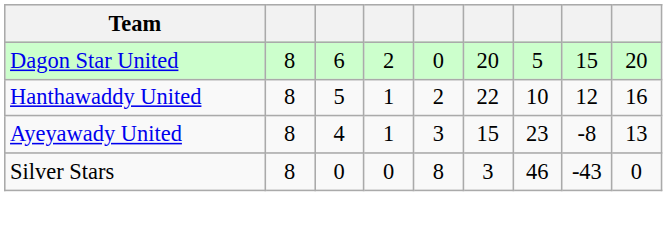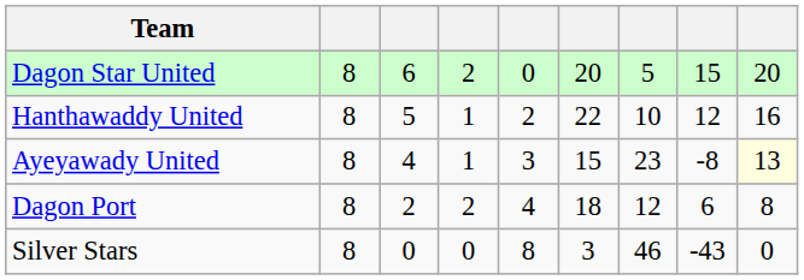Ayeyawady United | column 9: no background -> lightyellow background
+ row: Dagon Port | 8 | 2 | 2 | 4 | 18 | 12 | 6 | 8
